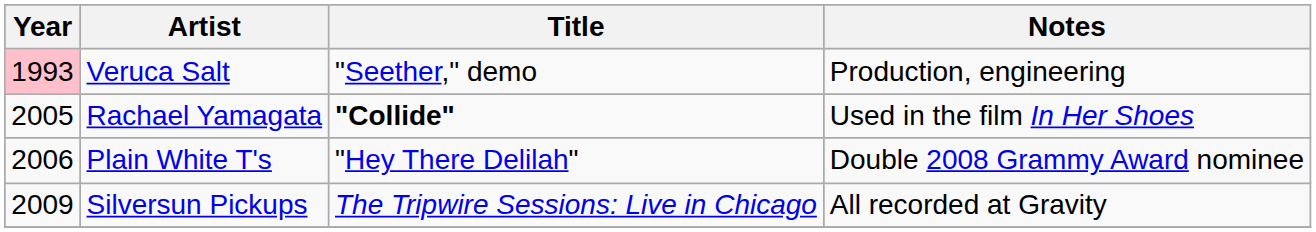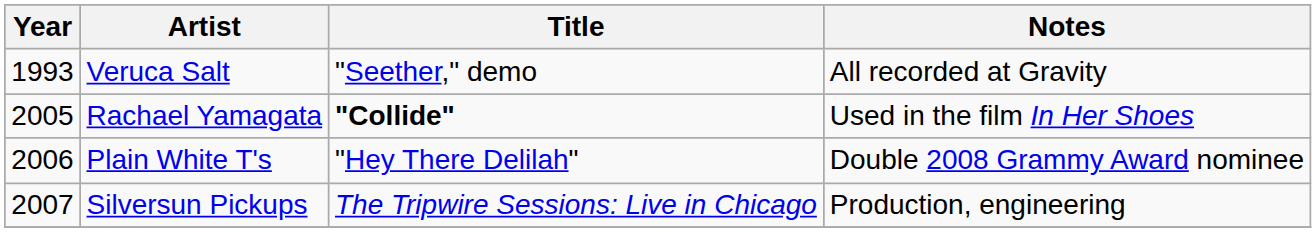Veruca Salt | Year: pink background -> no background
Veruca Salt | Notes: Production, engineering -> All recorded at Gravity
Silversun Pickups | Year: 2009 -> 2007
Silversun Pickups | Notes: All recorded at Gravity -> Production, engineering
